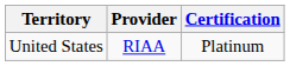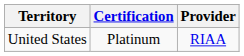columns swapped: Provider <-> Certification
